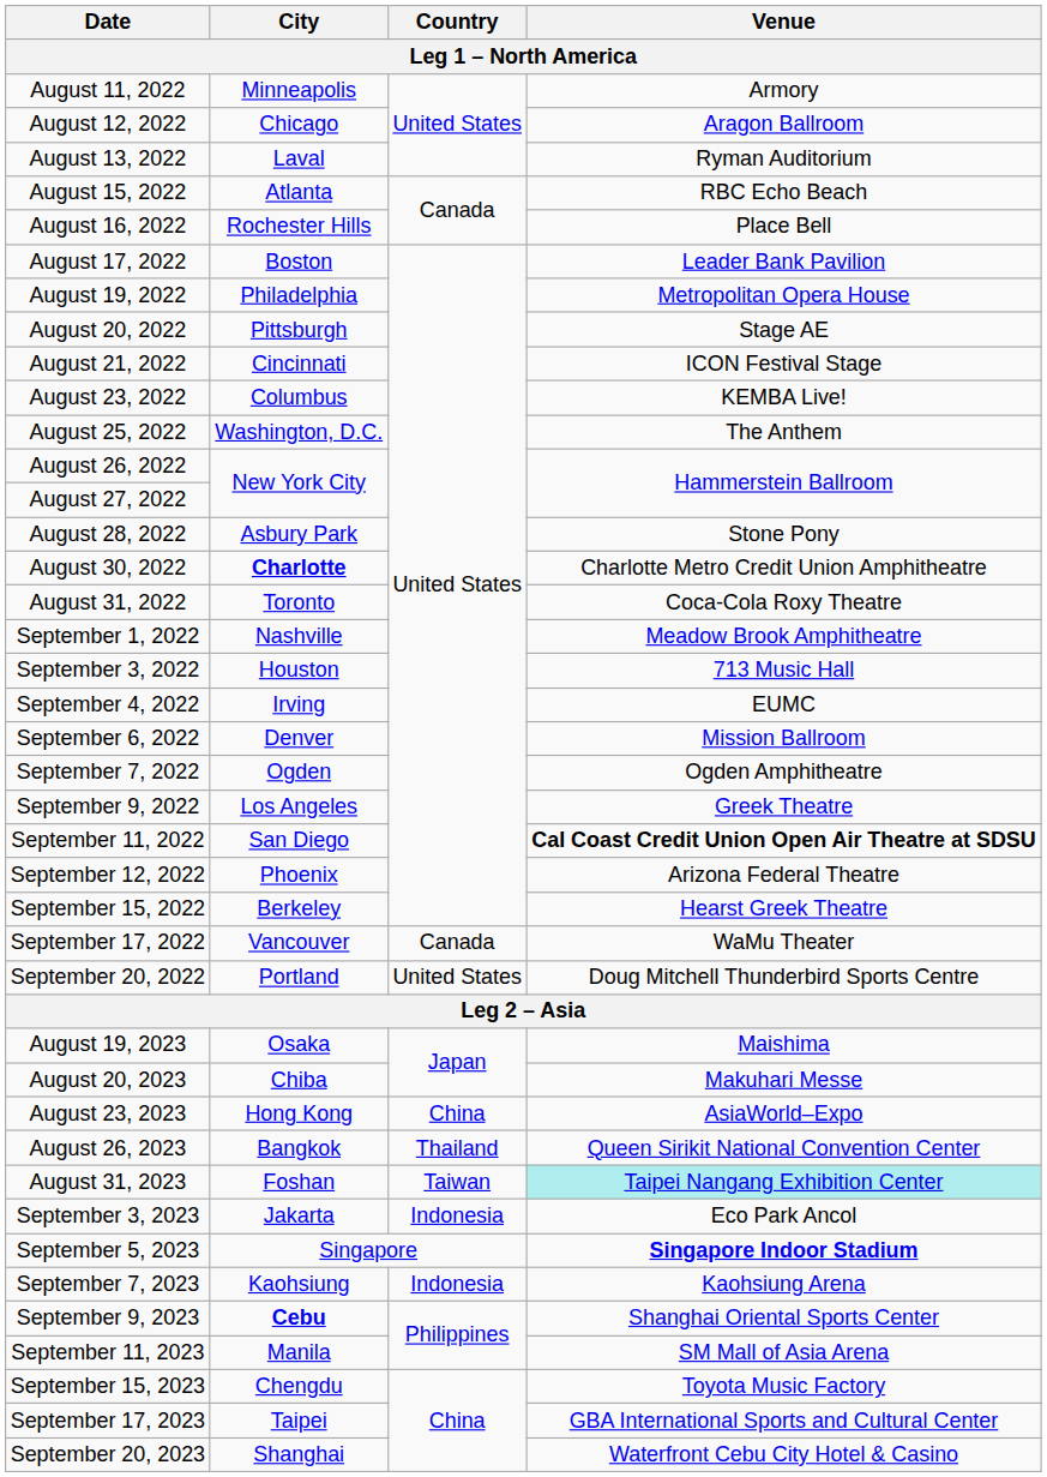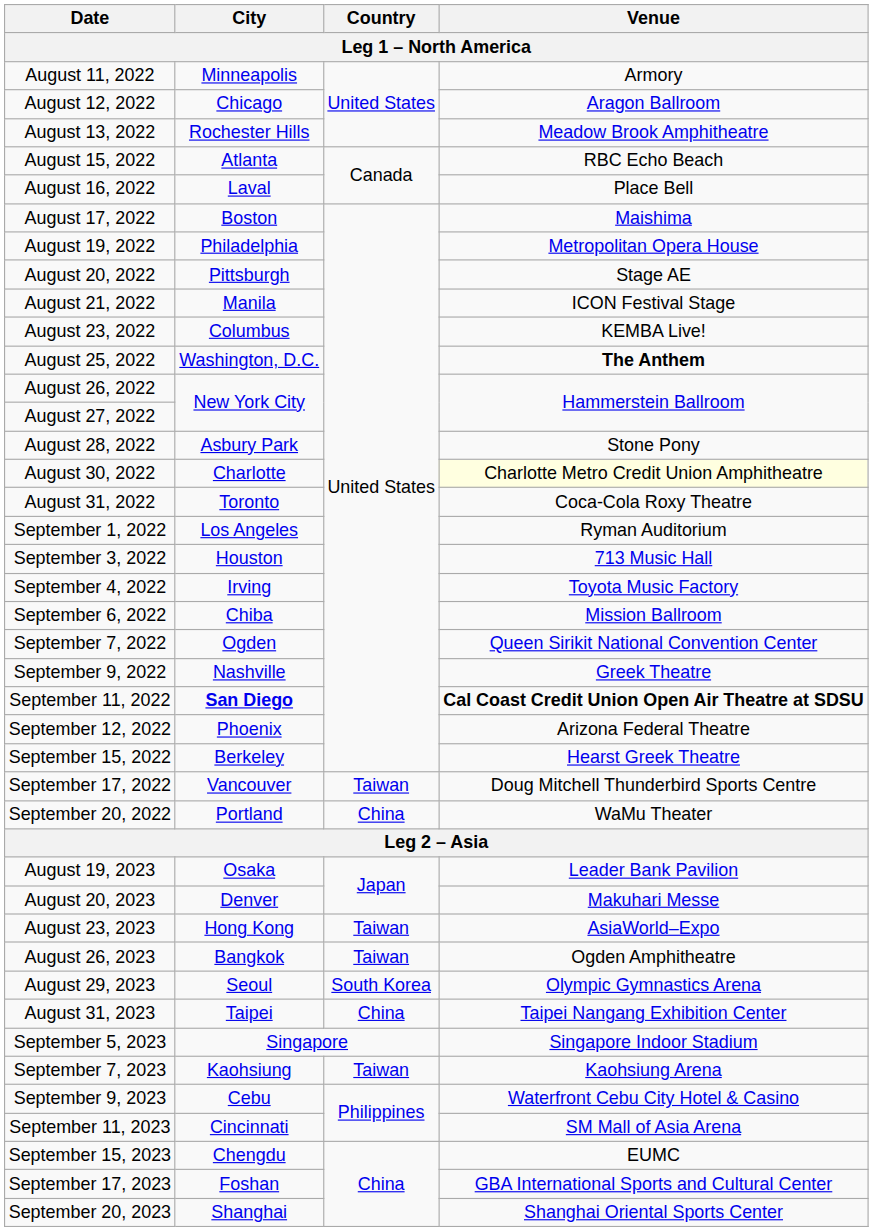August 13, 2022 | City: Laval -> Rochester Hills
August 13, 2022 | Venue: Ryman Auditorium -> Meadow Brook Amphitheatre
August 16, 2022 | City: Rochester Hills -> Laval
August 17, 2022 | Venue: Leader Bank Pavilion -> Maishima
August 21, 2022 | City: Cincinnati -> Manila
August 25, 2022 | Venue: normal -> bold
August 30, 2022 | City: bold -> normal
August 30, 2022 | Venue: no background -> lightyellow background
September 1, 2022 | City: Nashville -> Los Angeles
September 1, 2022 | Venue: Meadow Brook Amphitheatre -> Ryman Auditorium
September 4, 2022 | Venue: EUMC -> Toyota Music Factory
September 6, 2022 | City: Denver -> Chiba
September 7, 2022 | Venue: Ogden Amphitheatre -> Queen Sirikit National Convention Center
September 9, 2022 | City: Los Angeles -> Nashville
September 11, 2022 | City: normal -> bold
September 17, 2022 | Country: Canada -> Taiwan
September 17, 2022 | Venue: WaMu Theater -> Doug Mitchell Thunderbird Sports Centre
September 20, 2022 | Country: United States -> China
September 20, 2022 | Venue: Doug Mitchell Thunderbird Sports Centre -> WaMu Theater
August 19, 2023 | Venue: Maishima -> Leader Bank Pavilion
August 20, 2023 | City: Chiba -> Denver
August 23, 2023 | Country: China -> Taiwan
August 26, 2023 | Country: Thailand -> Taiwan
August 26, 2023 | Venue: Queen Sirikit National Convention Center -> Ogden Amphitheatre
+ row: August 29, 2023 | Seoul | South Korea | Olympic Gymnastics Arena
August 31, 2023 | City: Foshan -> Taipei
August 31, 2023 | Country: Taiwan -> China
August 31, 2023 | Venue: paleturquoise background -> no background
- row: September 3, 2023 | Jakarta | Indonesia | Eco Park Ancol
September 5, 2023 | Venue: bold -> normal
September 7, 2023 | Country: Indonesia -> Taiwan
September 9, 2023 | City: bold -> normal
September 9, 2023 | Venue: Shanghai Oriental Sports Center -> Waterfront Cebu City Hotel & Casino
September 11, 2023 | City: Manila -> Cincinnati
September 15, 2023 | Venue: Toyota Music Factory -> EUMC
September 17, 2023 | City: Taipei -> Foshan
September 20, 2023 | Venue: Waterfront Cebu City Hotel & Casino -> Shanghai Oriental Sports Center
